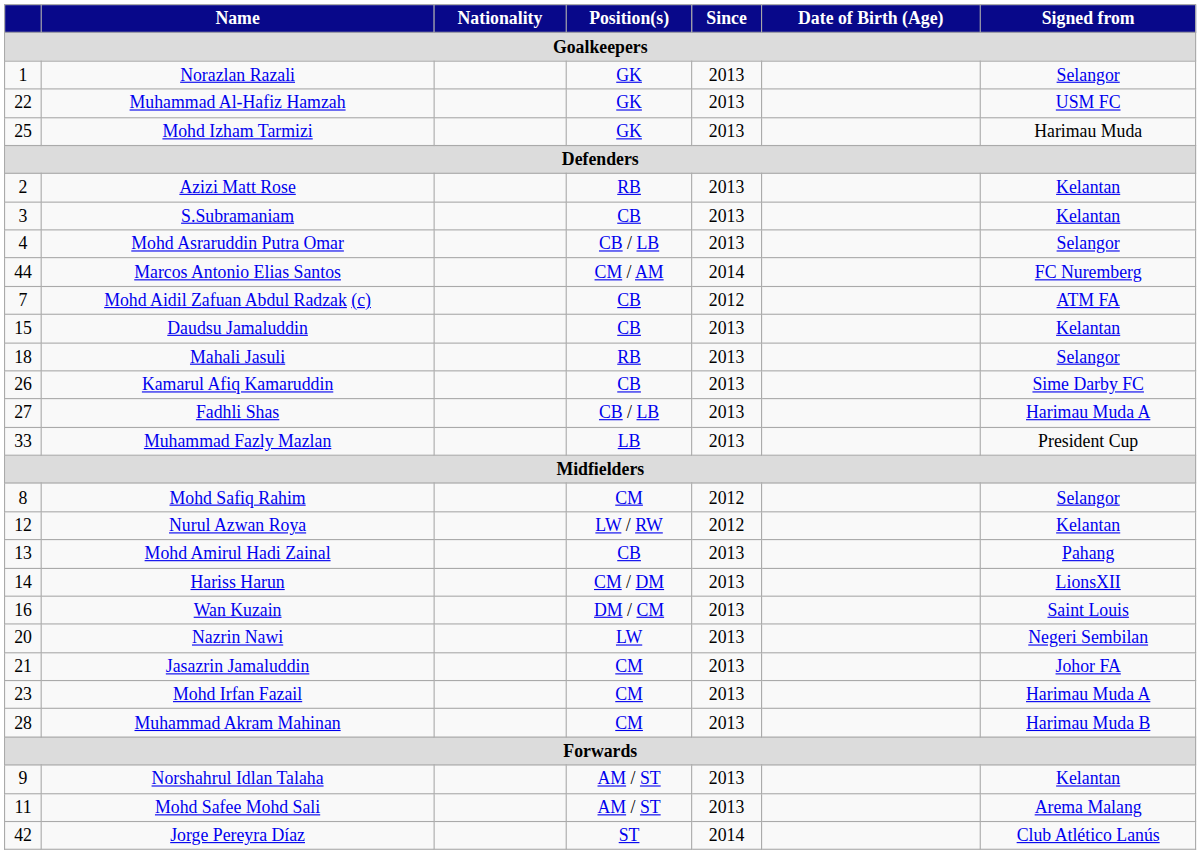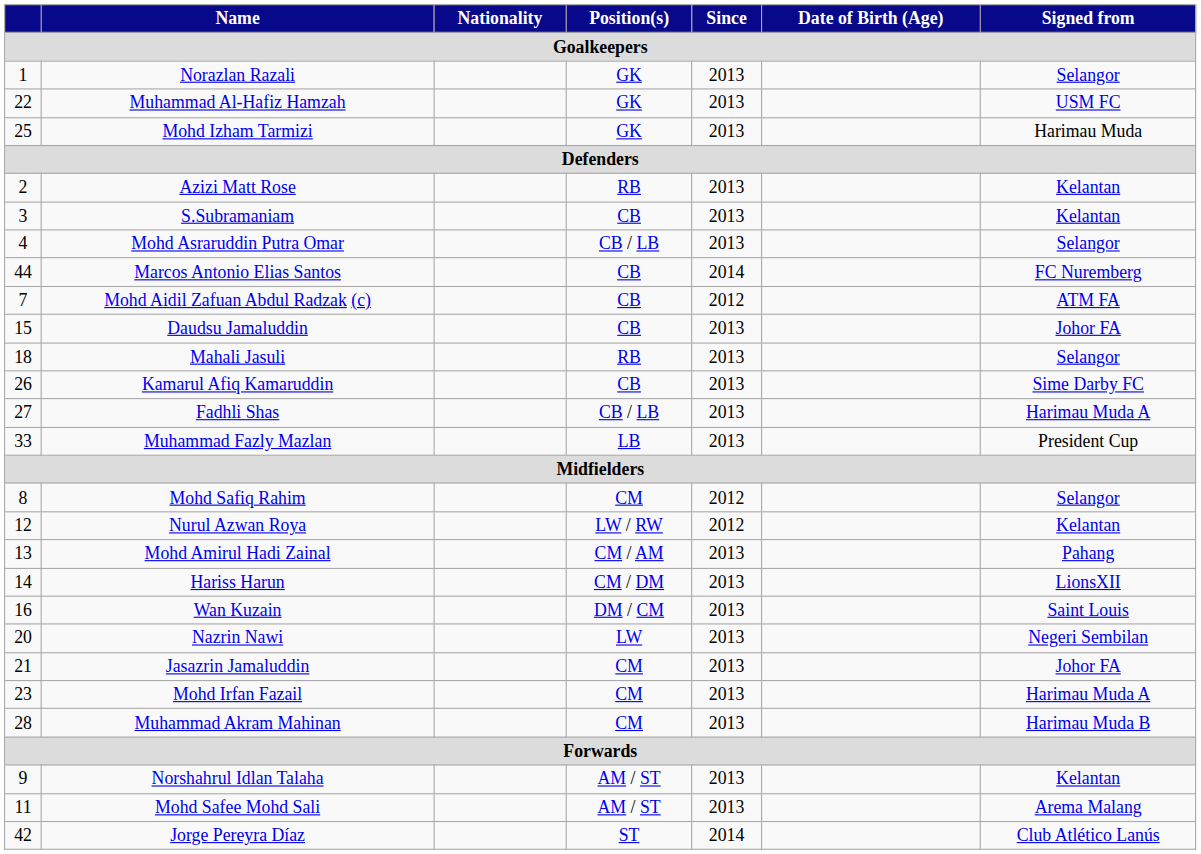Marcos Antonio Elias Santos | Position(s): CM / AM -> CB
Daudsu Jamaluddin | Signed from: Kelantan -> Johor FA
Mohd Amirul Hadi Zainal | Position(s): CB -> CM / AM
